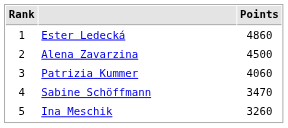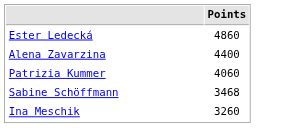- column: Rank | 1 | 2 | 3 | 4 | 5
Alena Zavarzina | Points: 4500 -> 4400
Sabine Schöffmann | Points: 3470 -> 3468
